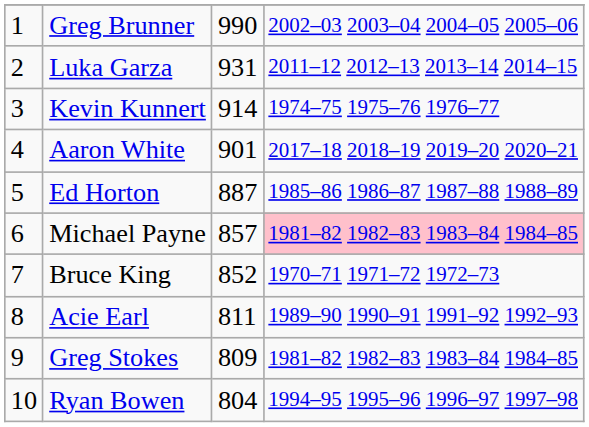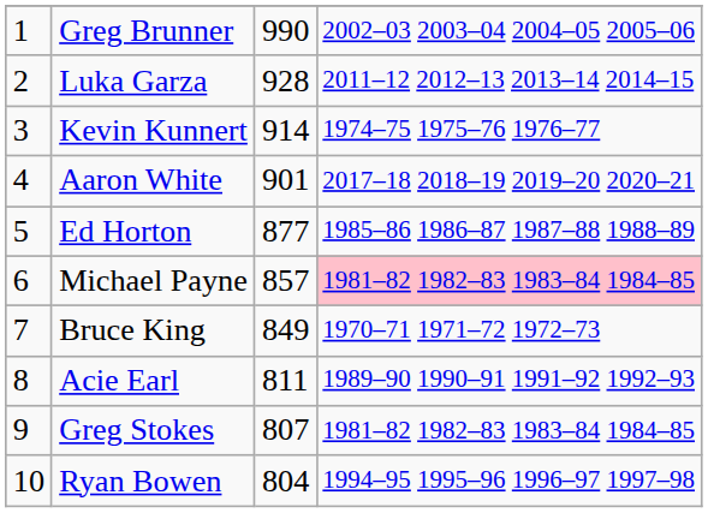Luka Garza | column 3: 931 -> 928
Ed Horton | column 3: 887 -> 877
Bruce King | column 3: 852 -> 849
Greg Stokes | column 3: 809 -> 807
